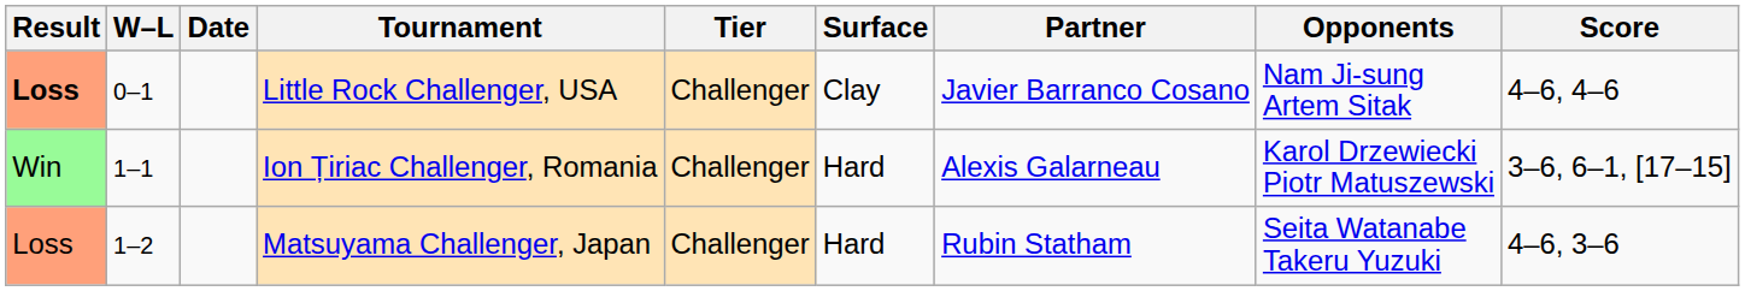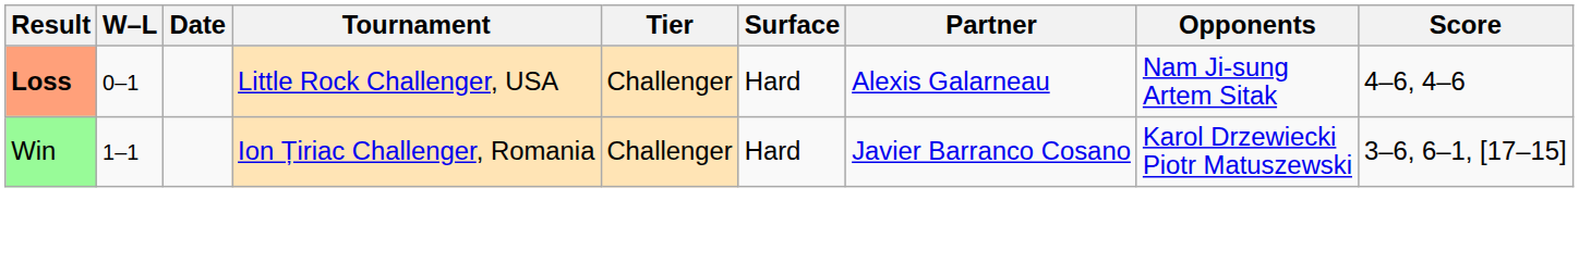Little Rock Challenger, USA | Surface: Clay -> Hard
Little Rock Challenger, USA | Partner: Javier Barranco Cosano -> Alexis Galarneau
Ion Țiriac Challenger, Romania | Partner: Alexis Galarneau -> Javier Barranco Cosano
- row: Loss | 1–2 | Matsuyama Challenger, Japan | Challenger | Hard | Rubin Statham | Seita Watanabe Takeru Yuzuki | 4–6, 3–6
